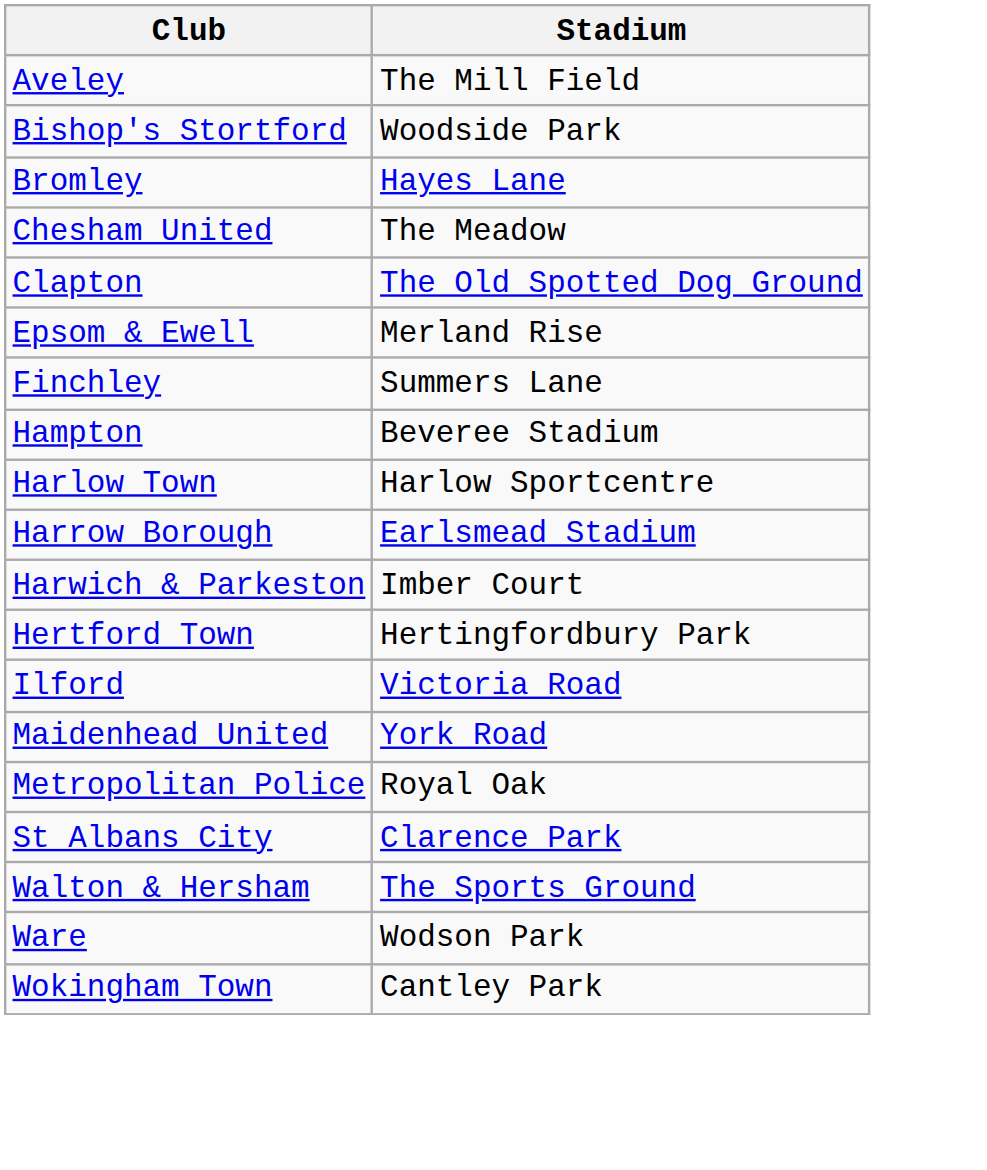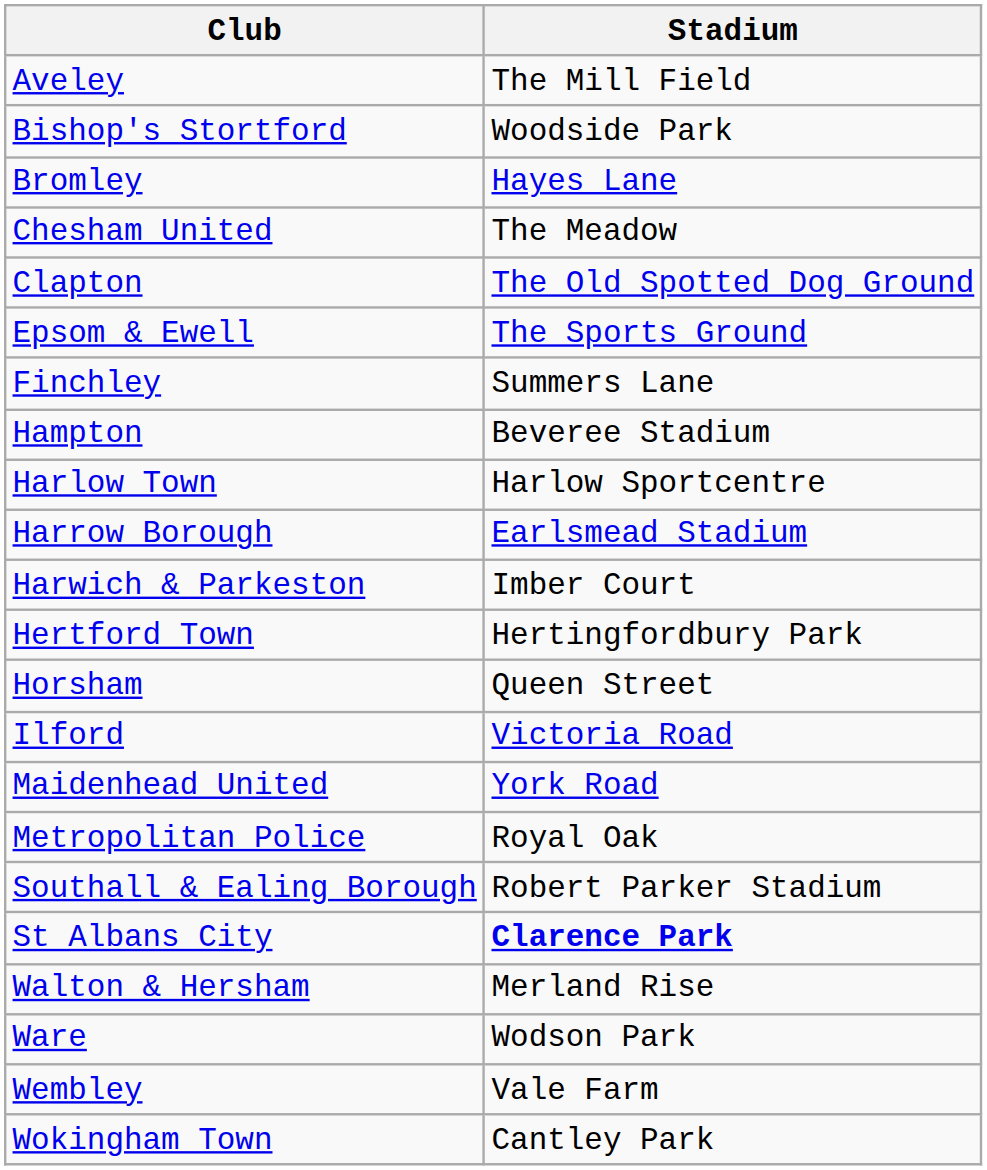Epsom & Ewell | Stadium: Merland Rise -> The Sports Ground
+ row: Horsham | Queen Street
+ row: Southall & Ealing Borough | Robert Parker Stadium
St Albans City | Stadium: normal -> bold
Walton & Hersham | Stadium: The Sports Ground -> Merland Rise
+ row: Wembley | Vale Farm
